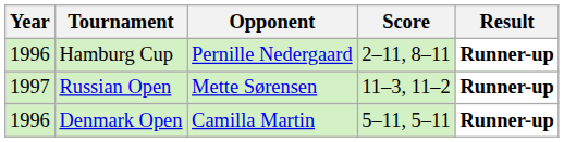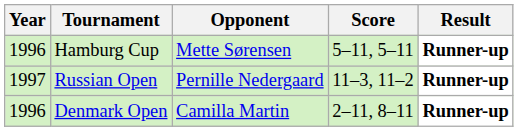Hamburg Cup | Opponent: Pernille Nedergaard -> Mette Sørensen
Hamburg Cup | Score: 2–11, 8–11 -> 5–11, 5–11
Russian Open | Opponent: Mette Sørensen -> Pernille Nedergaard
Denmark Open | Score: 5–11, 5–11 -> 2–11, 8–11
